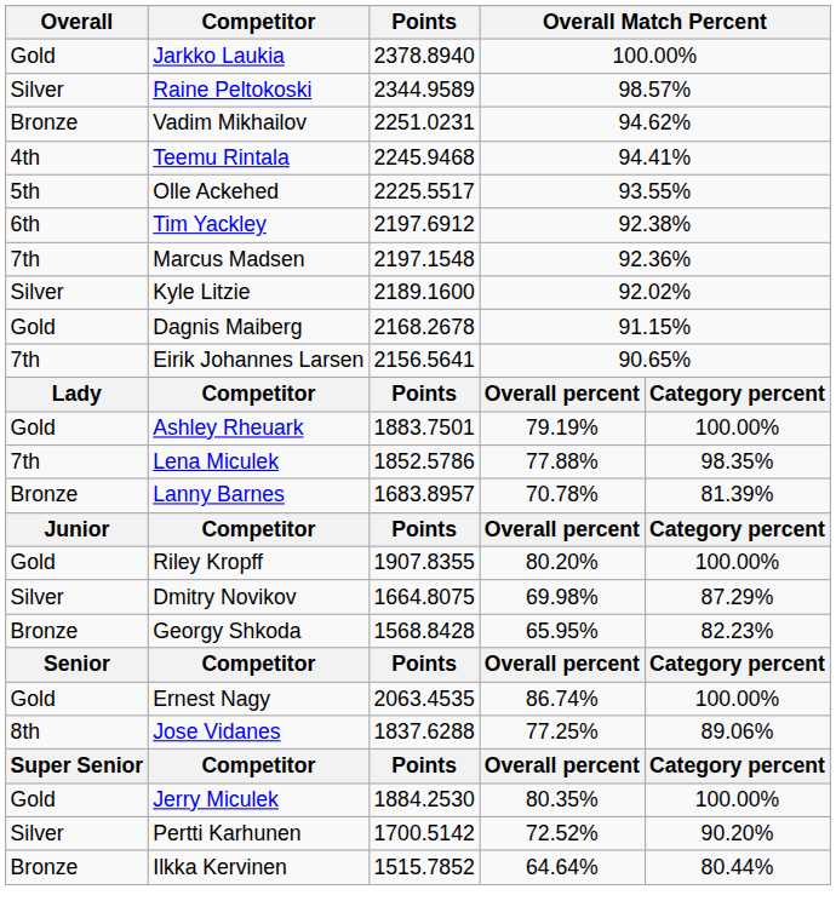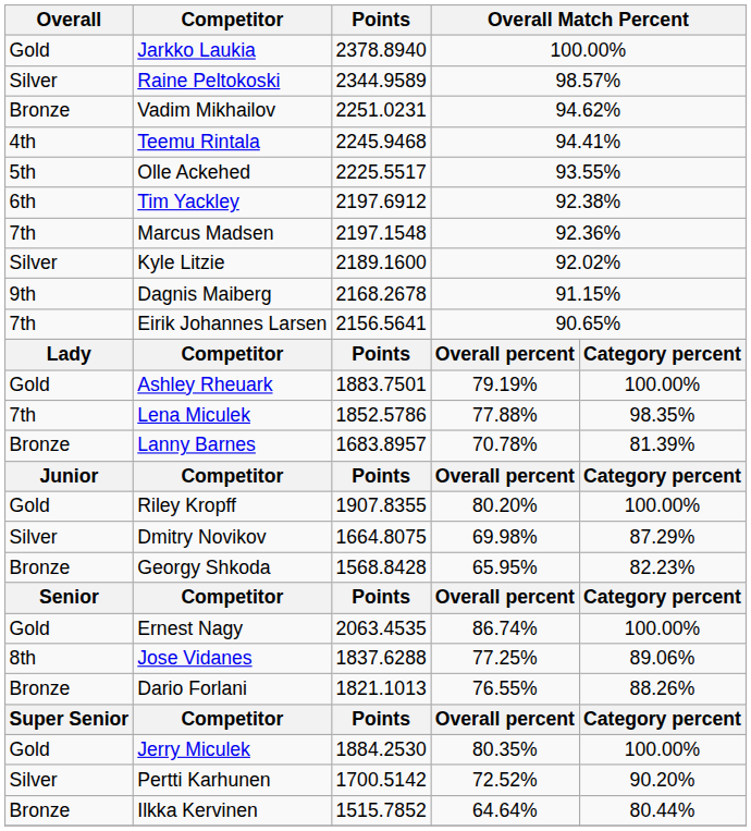Dagnis Maiberg | Overall: Gold -> 9th
+ row: Bronze | Dario Forlani | 1821.1013 | 76.55% | 88.26%
